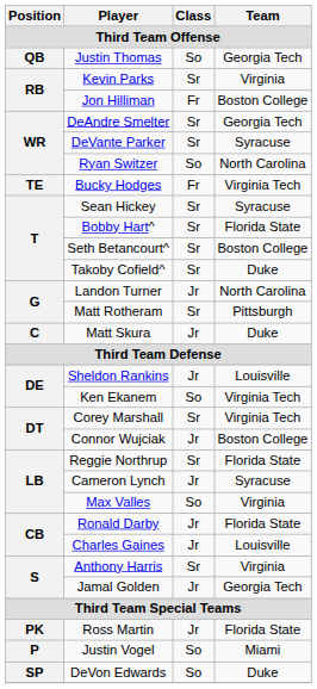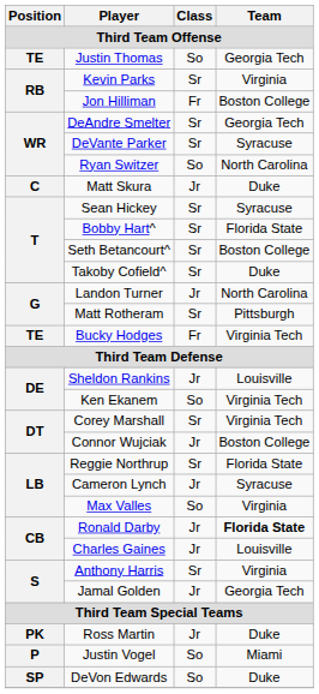Justin Thomas | Position: QB -> TE
rows swapped: Bucky Hodges <-> Matt Skura
Ronald Darby | Team: normal -> bold
Ross Martin | Team: Florida State -> Duke
